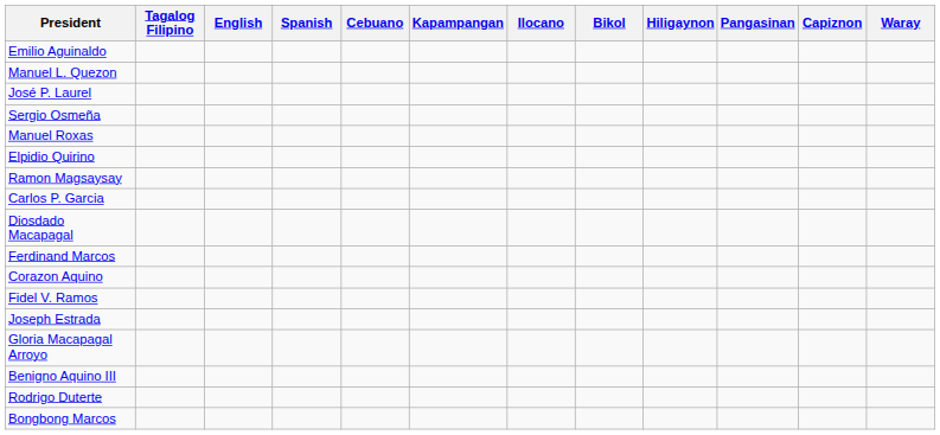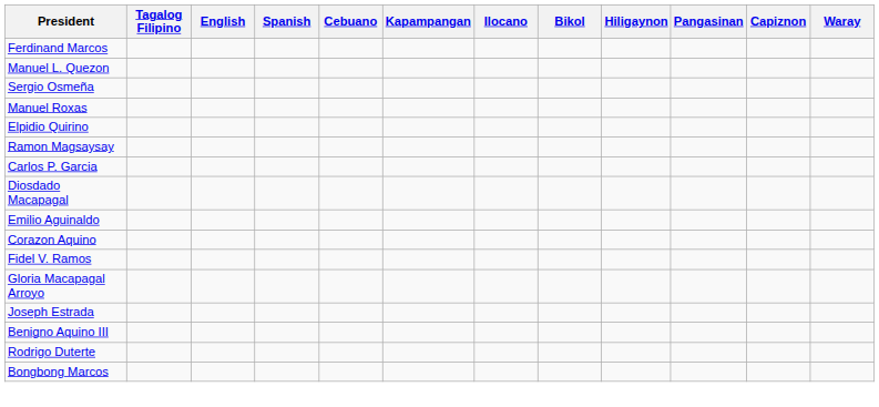rows swapped: Emilio Aguinaldo <-> Ferdinand Marcos
- row: José P. Laurel
rows swapped: Joseph Estrada <-> Gloria Macapagal Arroyo
